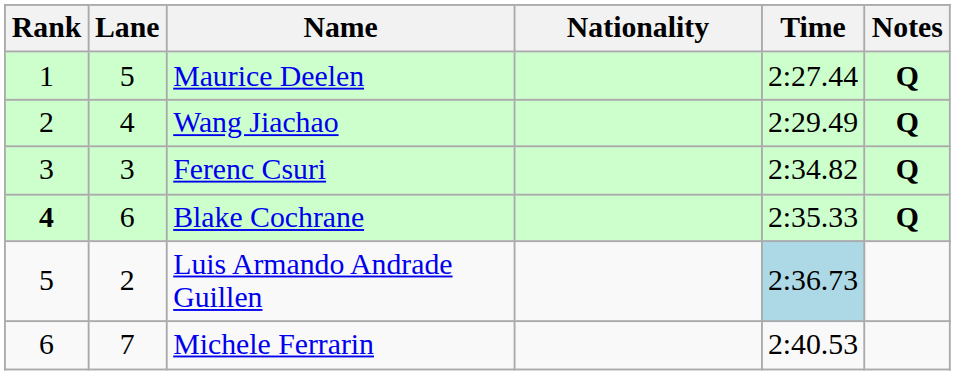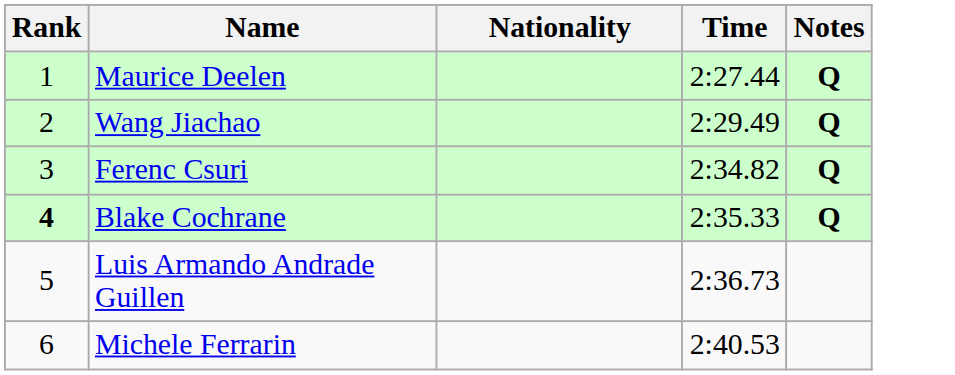- column: Lane | 5 | 4 | 3 | 6 | 2 | 7
Luis Armando Andrade Guillen | Time: lightblue background -> no background
